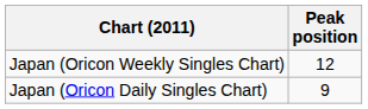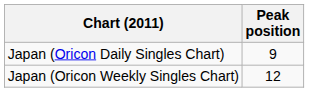rows swapped: Japan (Oricon Daily Singles Chart) <-> Japan (Oricon Weekly Singles Chart)
